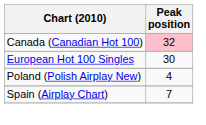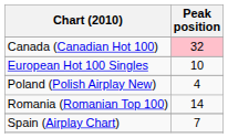European Hot 100 Singles | Peak position: 30 -> 10
+ row: Romania (Romanian Top 100) | 14
